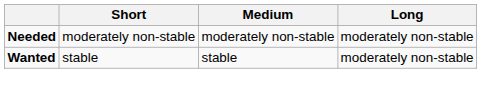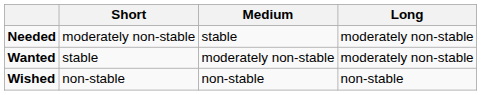Needed | Medium: moderately non-stable -> stable
Wanted | Medium: stable -> moderately non-stable
+ row: Wished | non-stable | non-stable | non-stable
